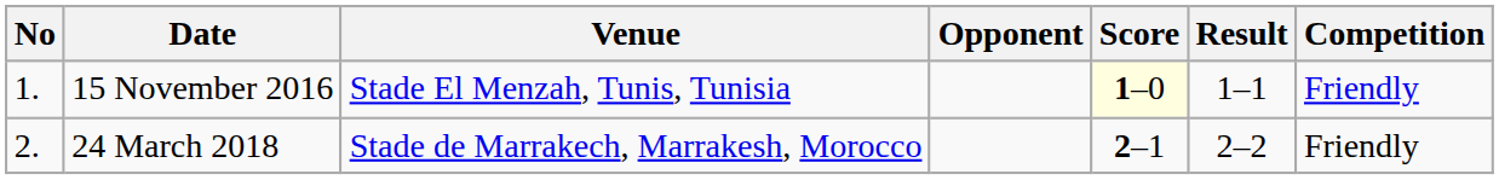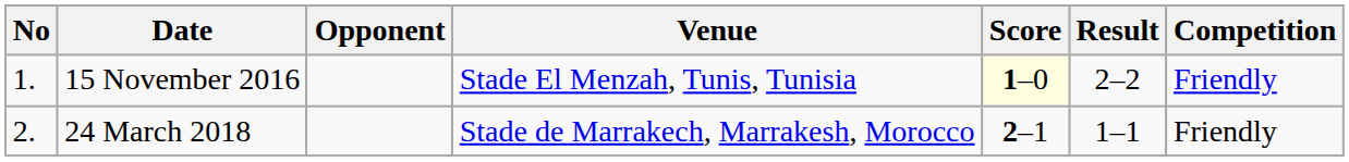columns swapped: Venue <-> Opponent
15 November 2016 | Result: 1–1 -> 2–2
24 March 2018 | Result: 2–2 -> 1–1
